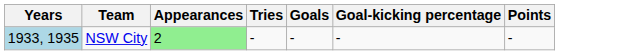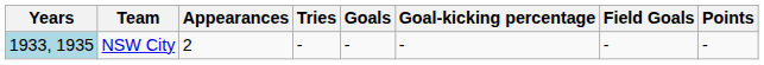+ column: Field Goals | -
NSW City | Appearances: lightgreen background -> no background
